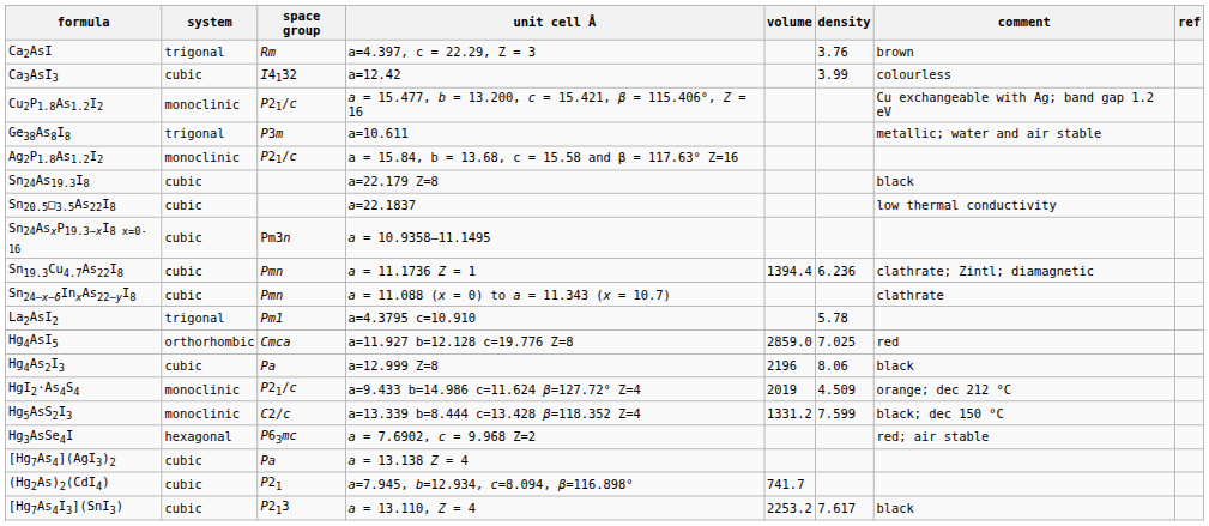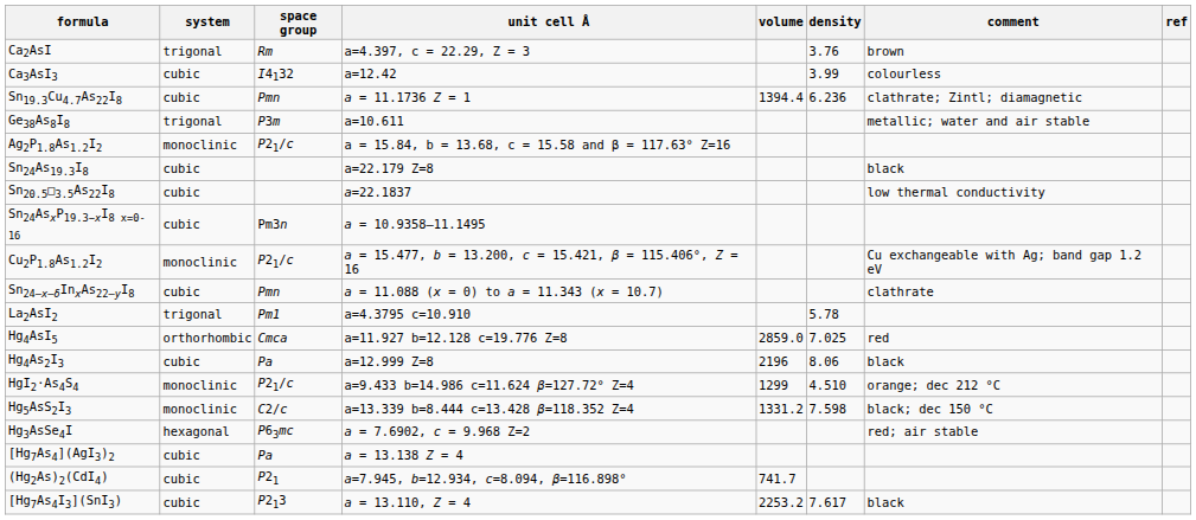rows swapped: Cu2P1.8As1.2I2 <-> Sn19.3Cu4.7As22I8
HgI2⋅As4S4 | volume: 2019 -> 1299
HgI2⋅As4S4 | density: 4.509 -> 4.510
Hg5AsS2I3 | density: 7.599 -> 7.598
